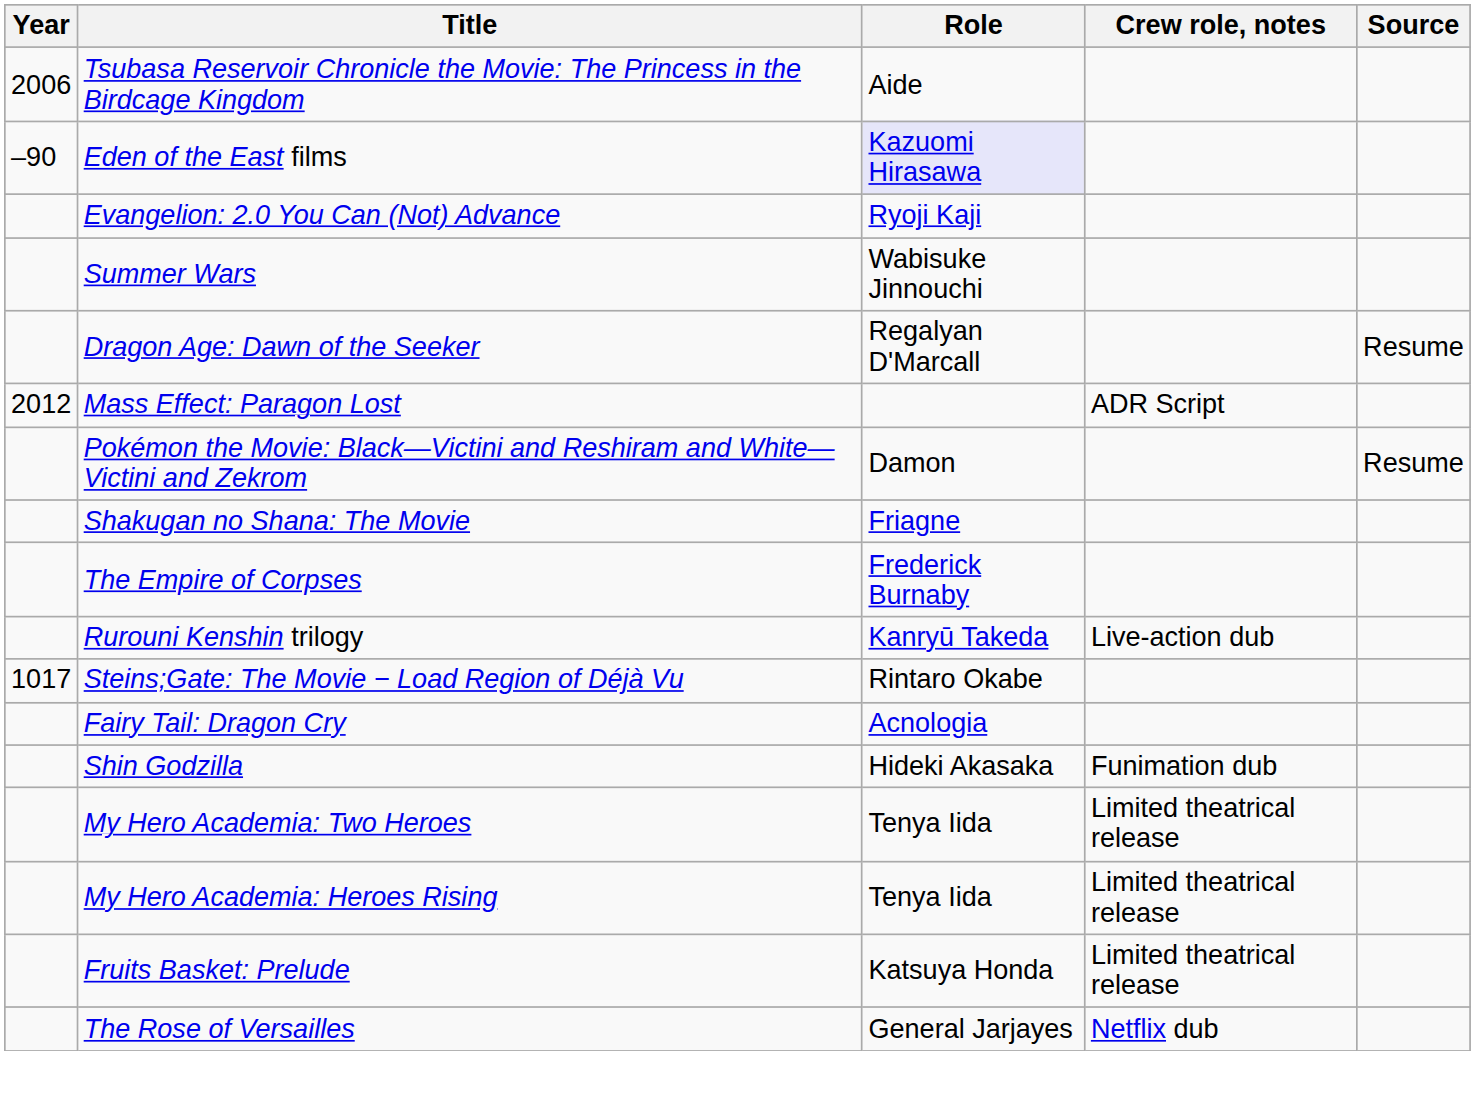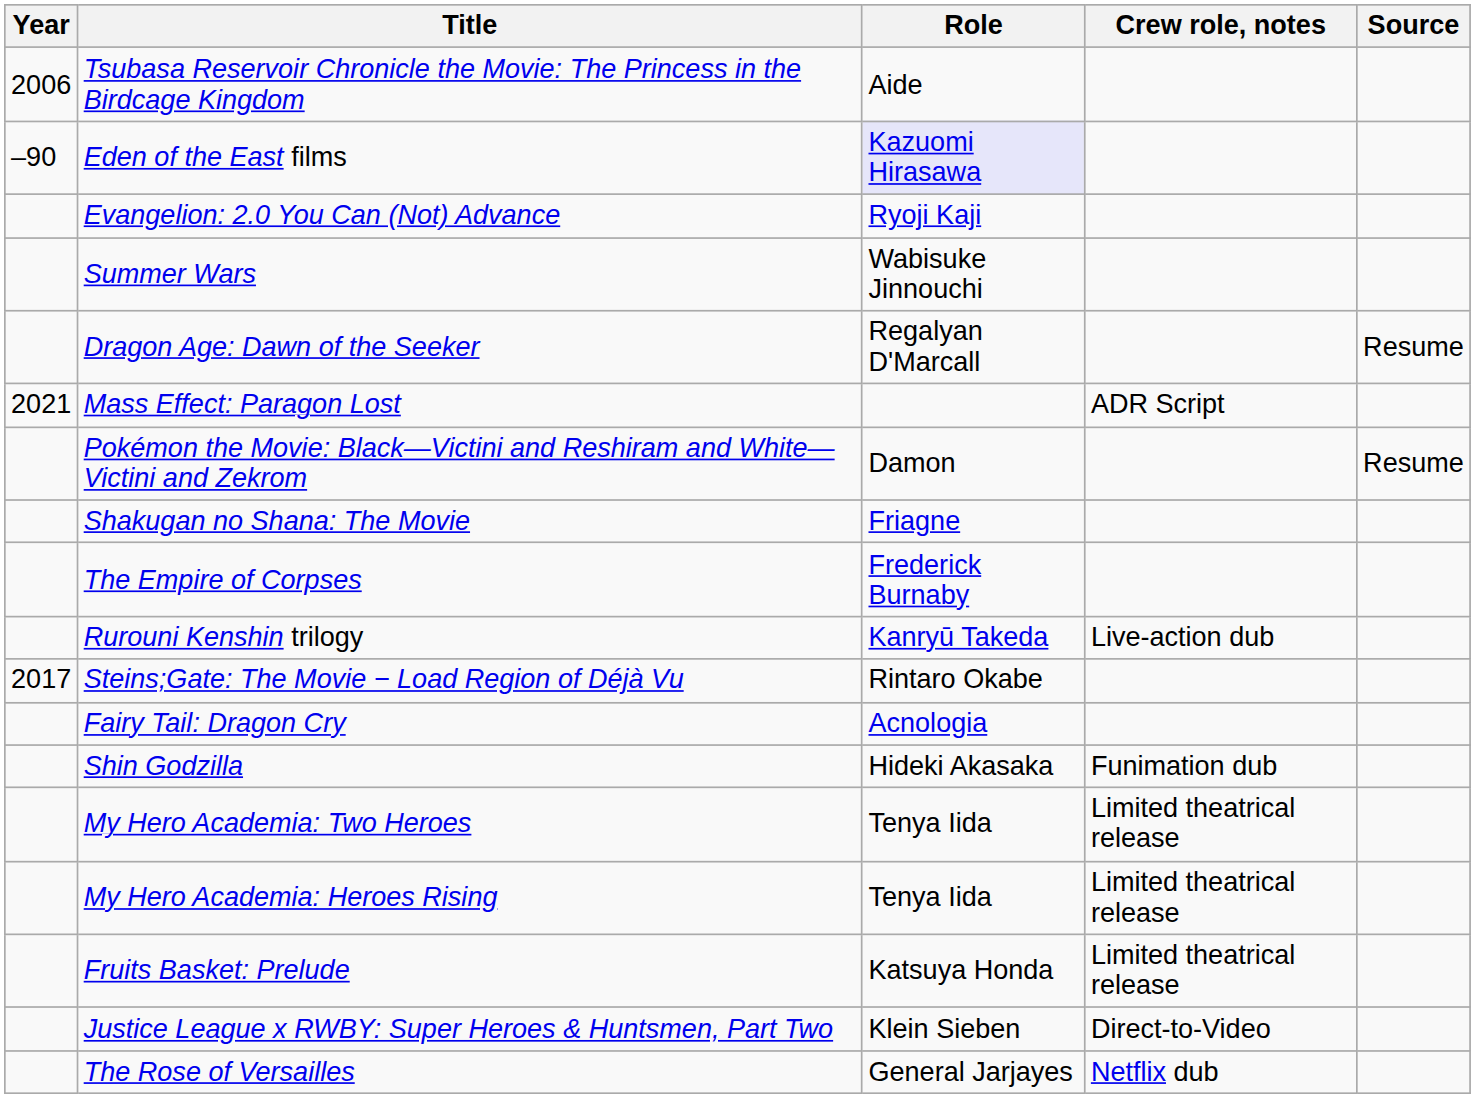Mass Effect: Paragon Lost | Year: 2012 -> 2021
Steins;Gate: The Movie − Load Region of Déjà Vu | Year: 1017 -> 2017
+ row: Justice League x RWBY: Super Heroes & Huntsmen, Part Two | Klein Sieben | Direct-to-Video
